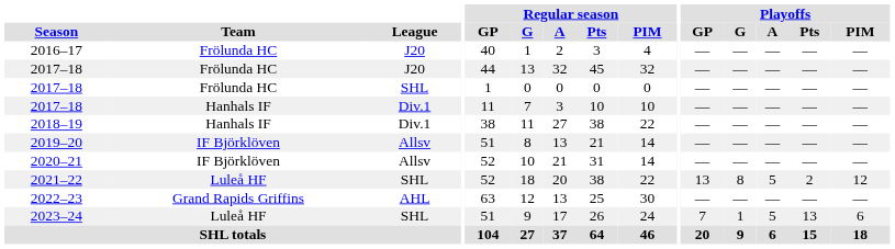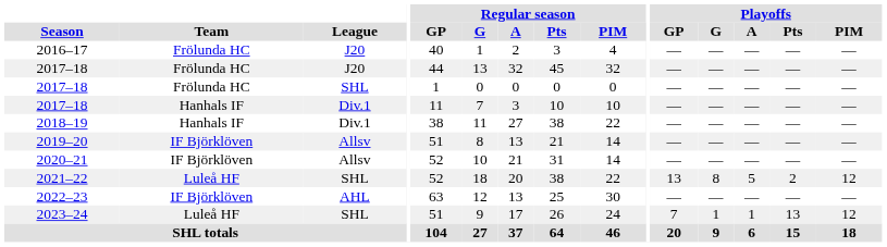2022–23 | Team: Grand Rapids Griffins -> IF Björklöven
2023–24 | Playoffs / A: 5 -> 1
2023–24 | Playoffs / PIM: 6 -> 12
